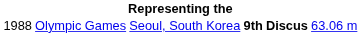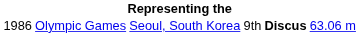Olympic Games | column 1: 1988 -> 1986
Olympic Games | column 4: bold -> normal
